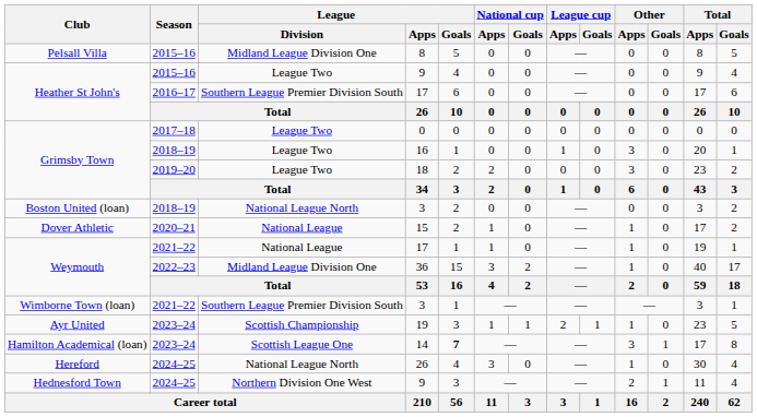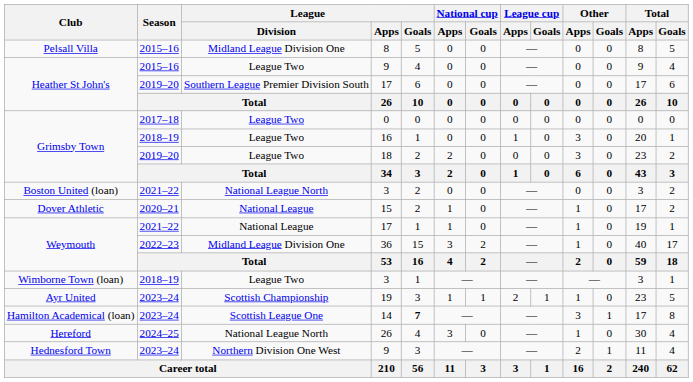Heather St John's / 17 | Season: 2016–17 -> 2019–20
Boston United (loan) / 3 | Season: 2018–19 -> 2021–22
Wimborne Town (loan) / 3 | Season: 2021–22 -> 2018–19
Wimborne Town (loan) / 3 | League / Division: Southern League Premier Division South -> League Two
Hednesford Town / 9 | Season: 2024–25 -> 2023–24
